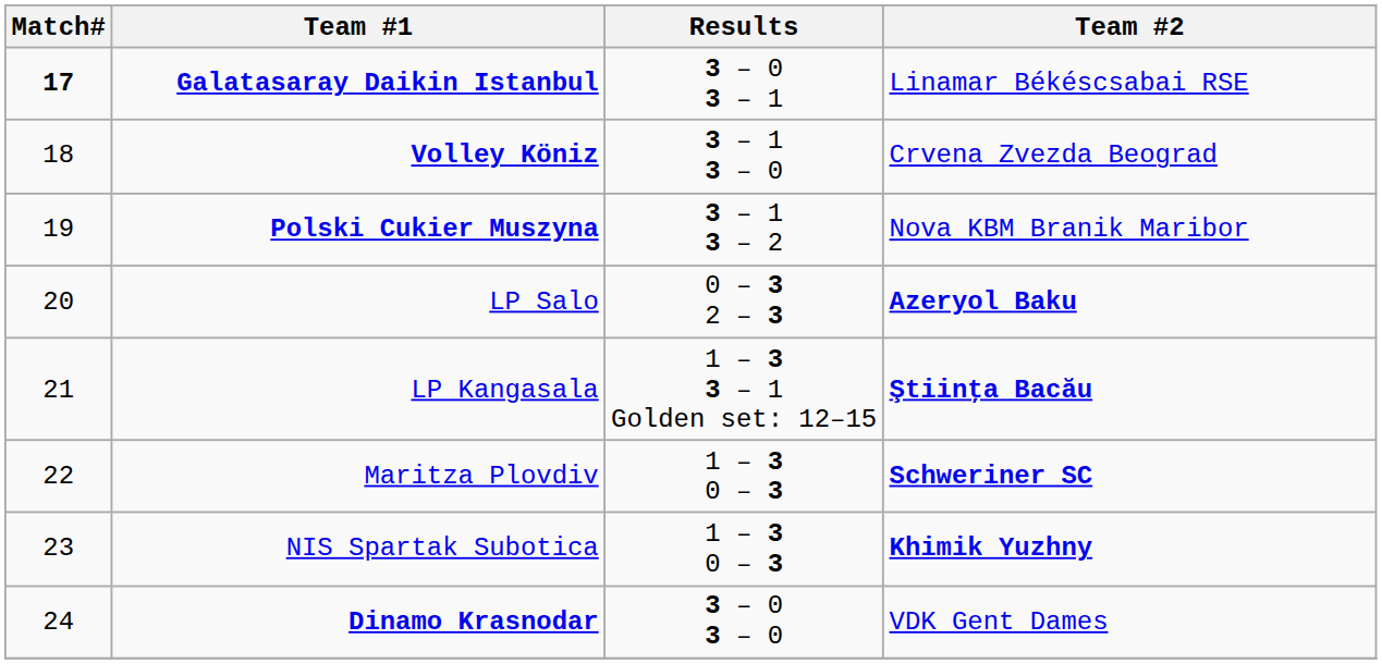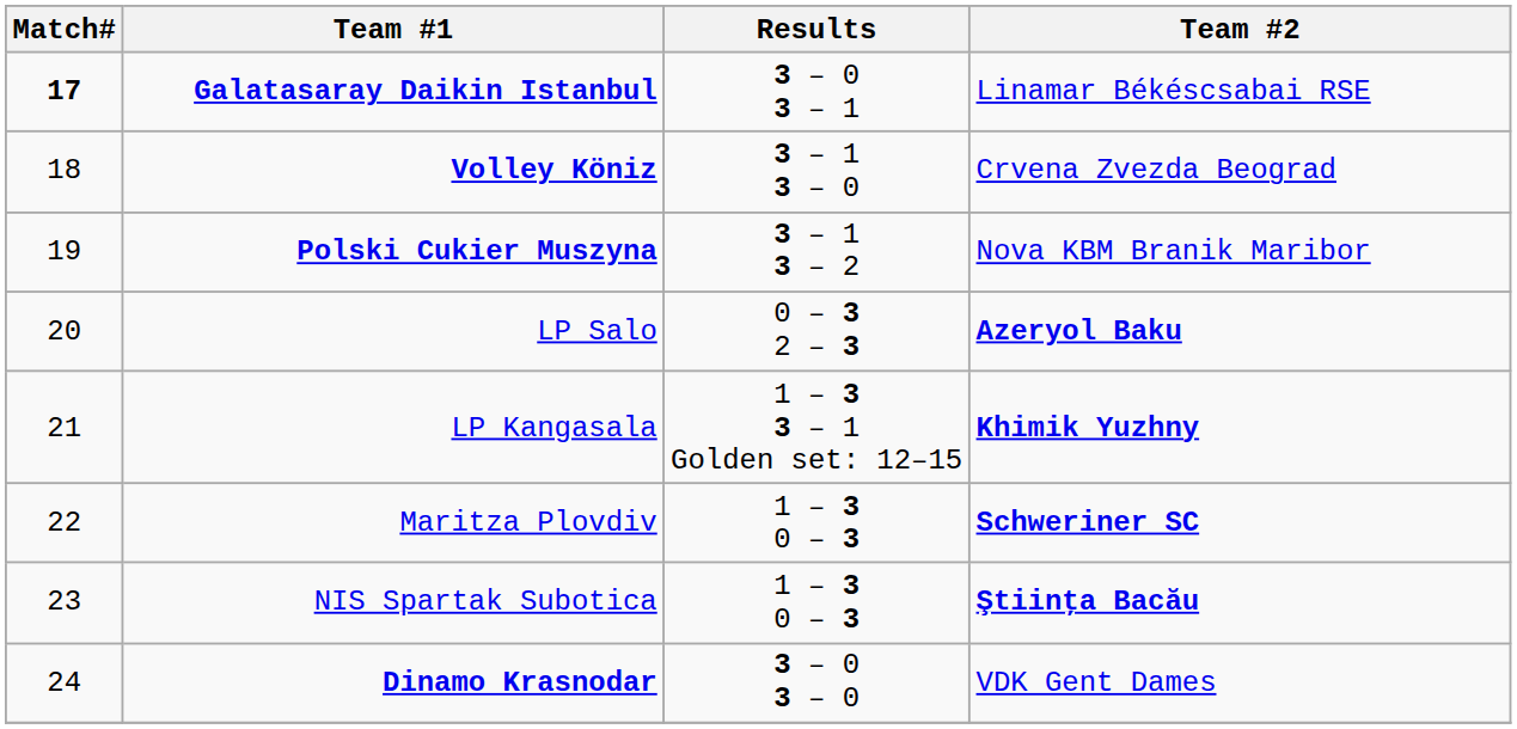LP Kangasala | Team #2: Ştiinţa Bacău -> Khimik Yuzhny
NIS Spartak Subotica | Team #2: Khimik Yuzhny -> Ştiinţa Bacău
